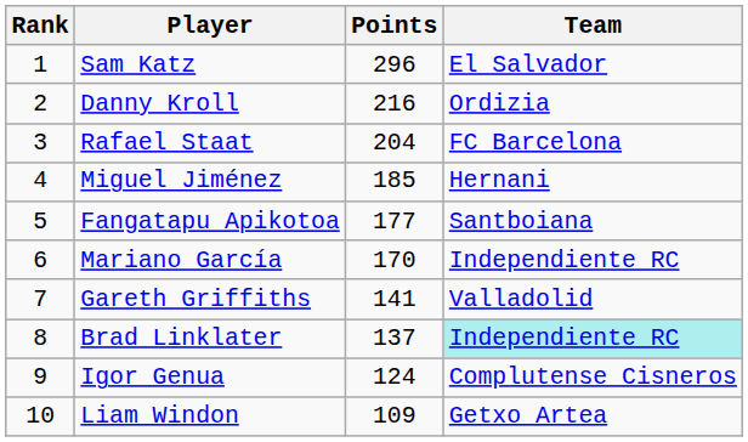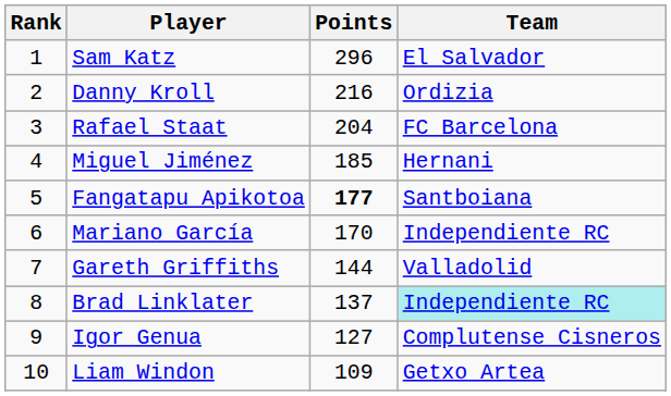Fangatapu Apikotoa | Points: normal -> bold
Gareth Griffiths | Points: 141 -> 144
Igor Genua | Points: 124 -> 127
